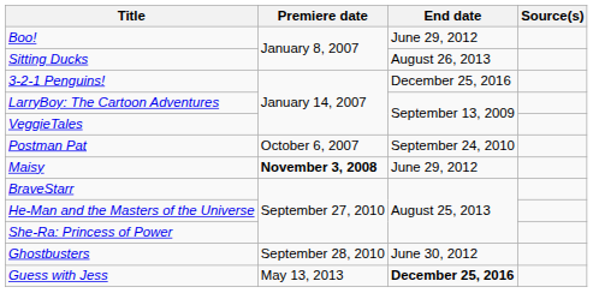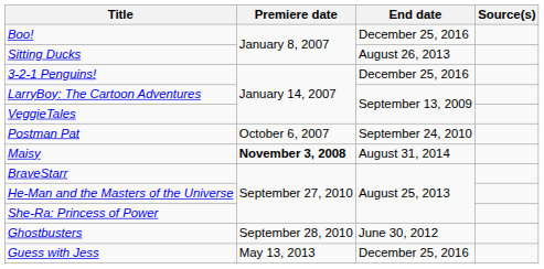Boo! | End date: June 29, 2012 -> December 25, 2016
Maisy | End date: June 29, 2012 -> August 31, 2014
Guess with Jess | End date: bold -> normal
